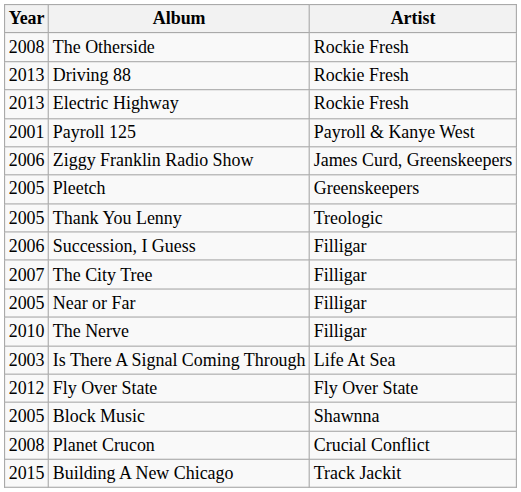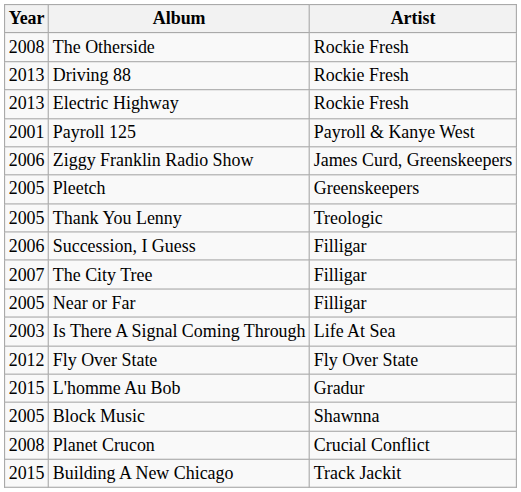- row: 2010 | The Nerve | Filligar
+ row: 2015 | L'homme Au Bob | Gradur
